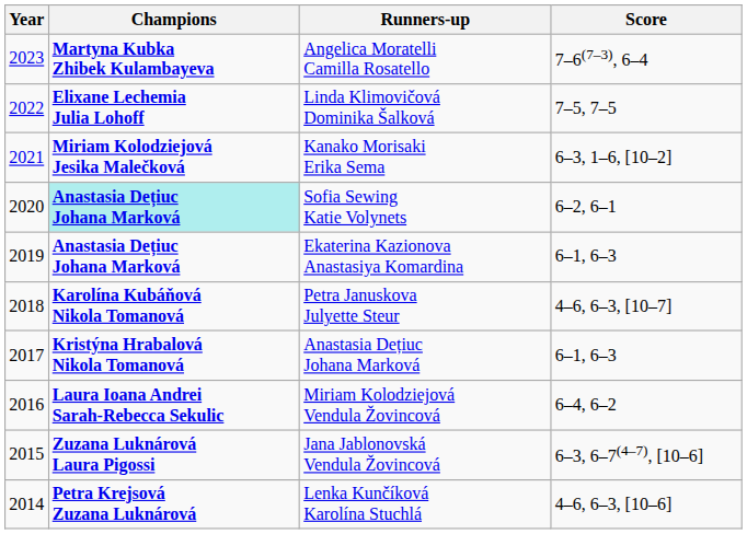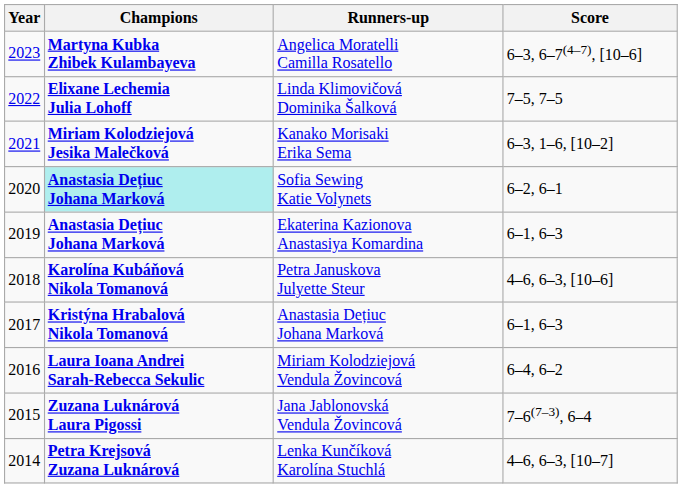Angelica Moratelli Camilla Rosatello | Score: 7–6(7–3), 6–4 -> 6–3, 6–7(4–7), [10–6]
Petra Januskova Julyette Steur | Score: 4–6, 6–3, [10–7] -> 4–6, 6–3, [10–6]
Jana Jablonovská Vendula Žovincová | Score: 6–3, 6–7(4–7), [10–6] -> 7–6(7–3), 6–4
Lenka Kunčíková Karolína Stuchlá | Score: 4–6, 6–3, [10–6] -> 4–6, 6–3, [10–7]
